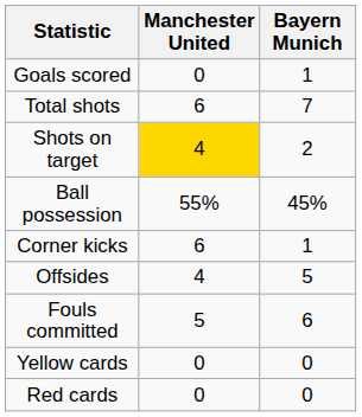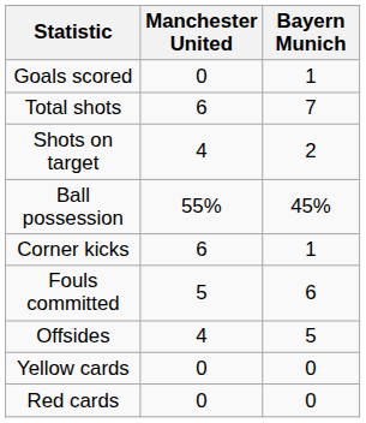Shots on target | Manchester United: gold background -> no background
rows swapped: Fouls committed <-> Offsides
